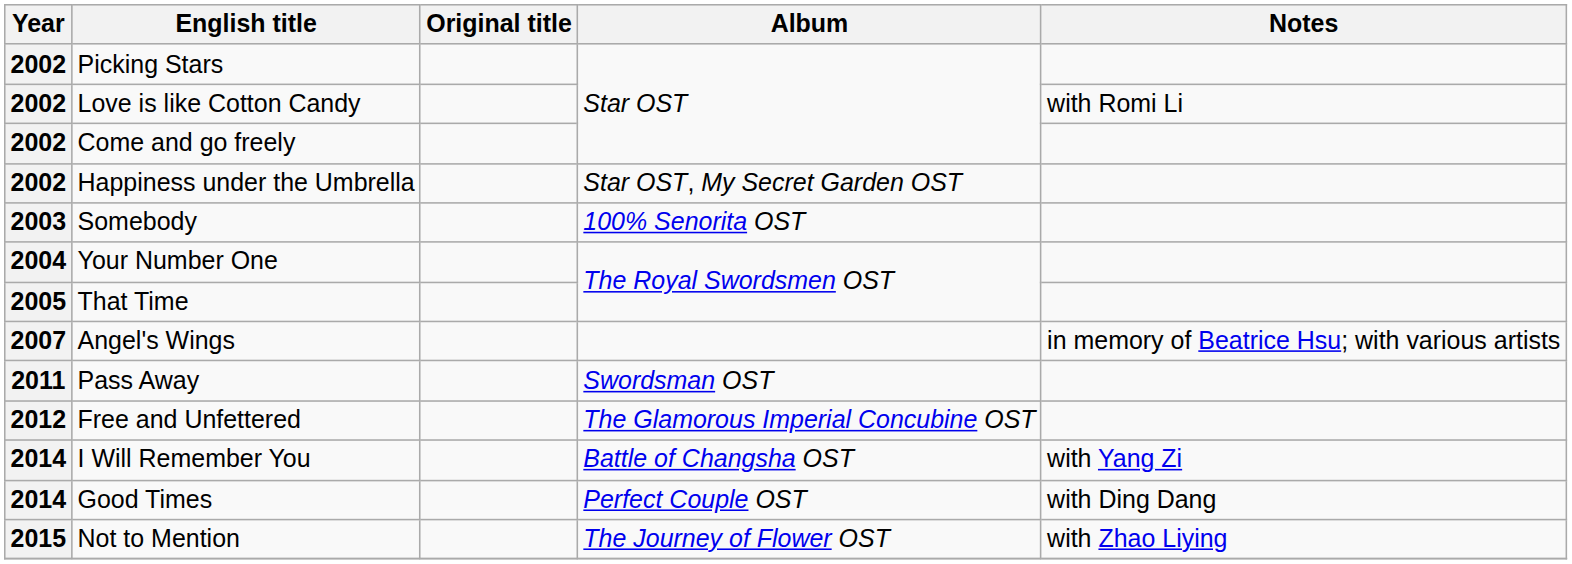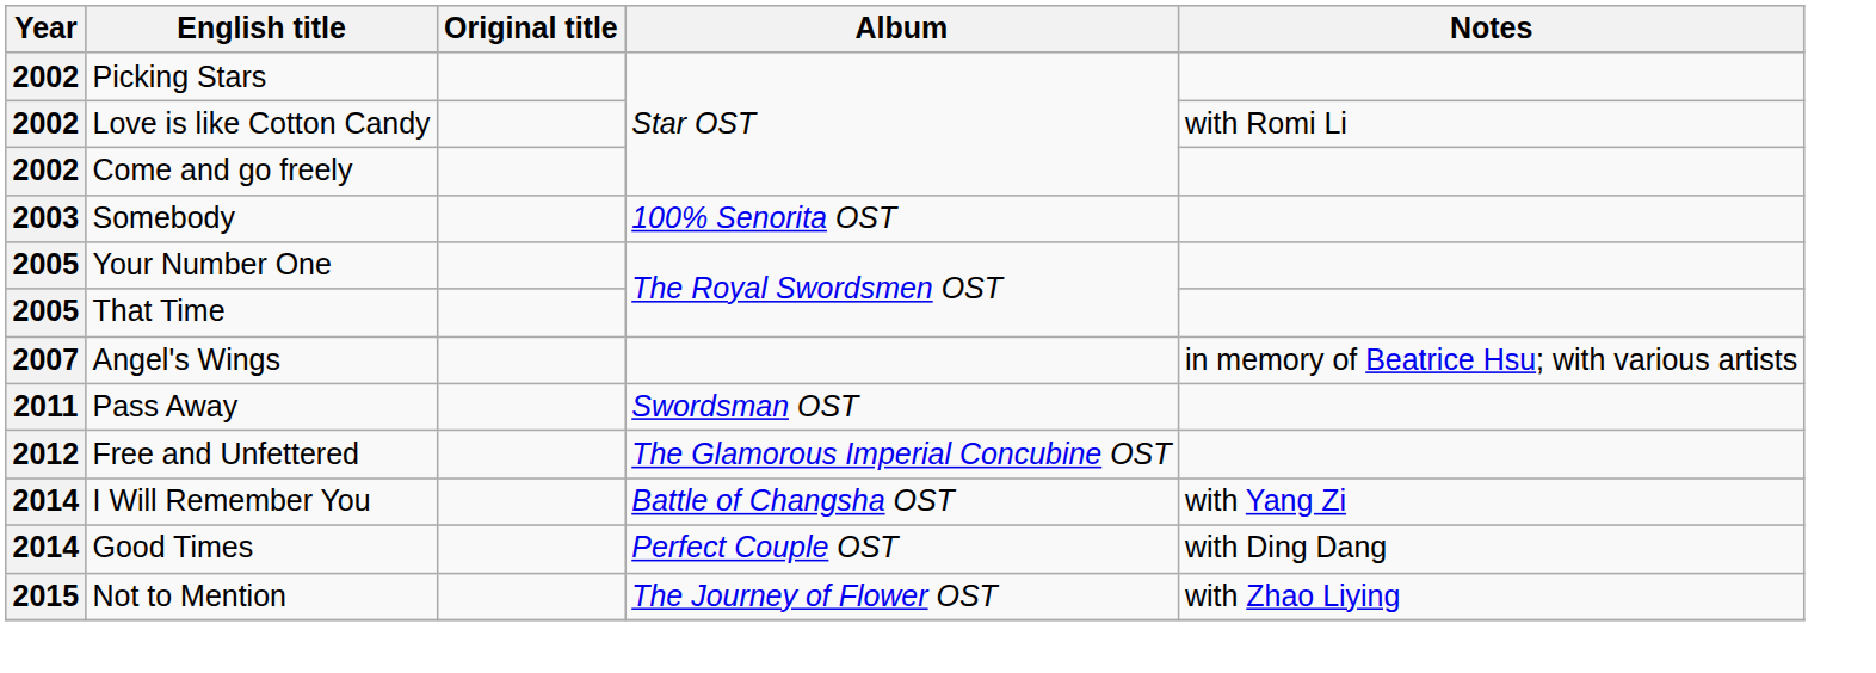- row: 2002 | Happiness under the Umbrella | Star OST, My Secret Garden OST
Your Number One | Year: 2004 -> 2005
